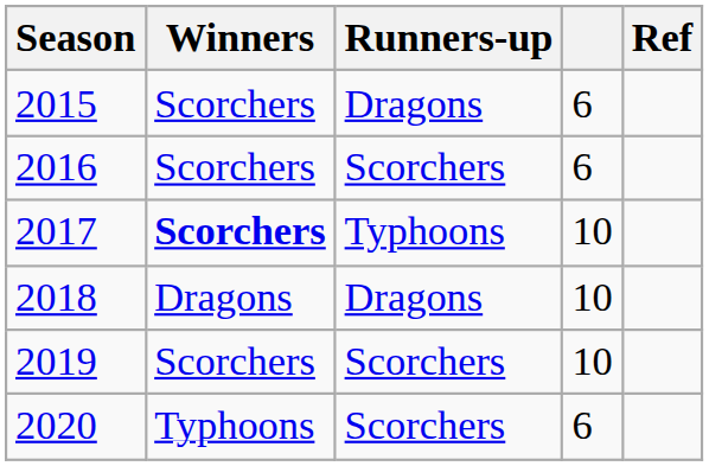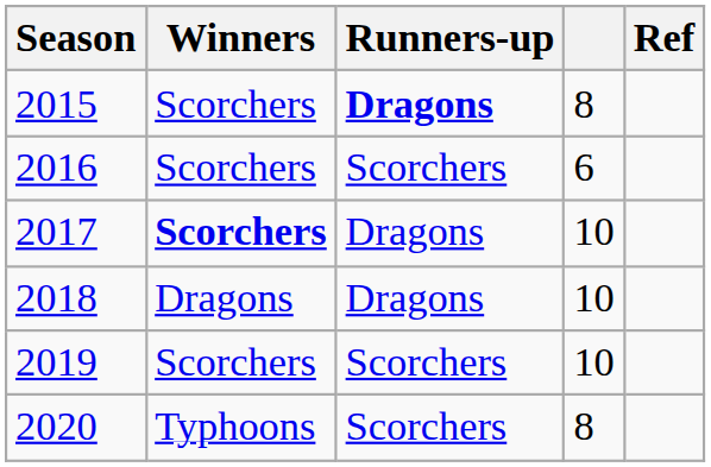2015 | Runners-up: normal -> bold
2015 | column 4: 6 -> 8
2017 | Runners-up: Typhoons -> Dragons
2020 | column 4: 6 -> 8
